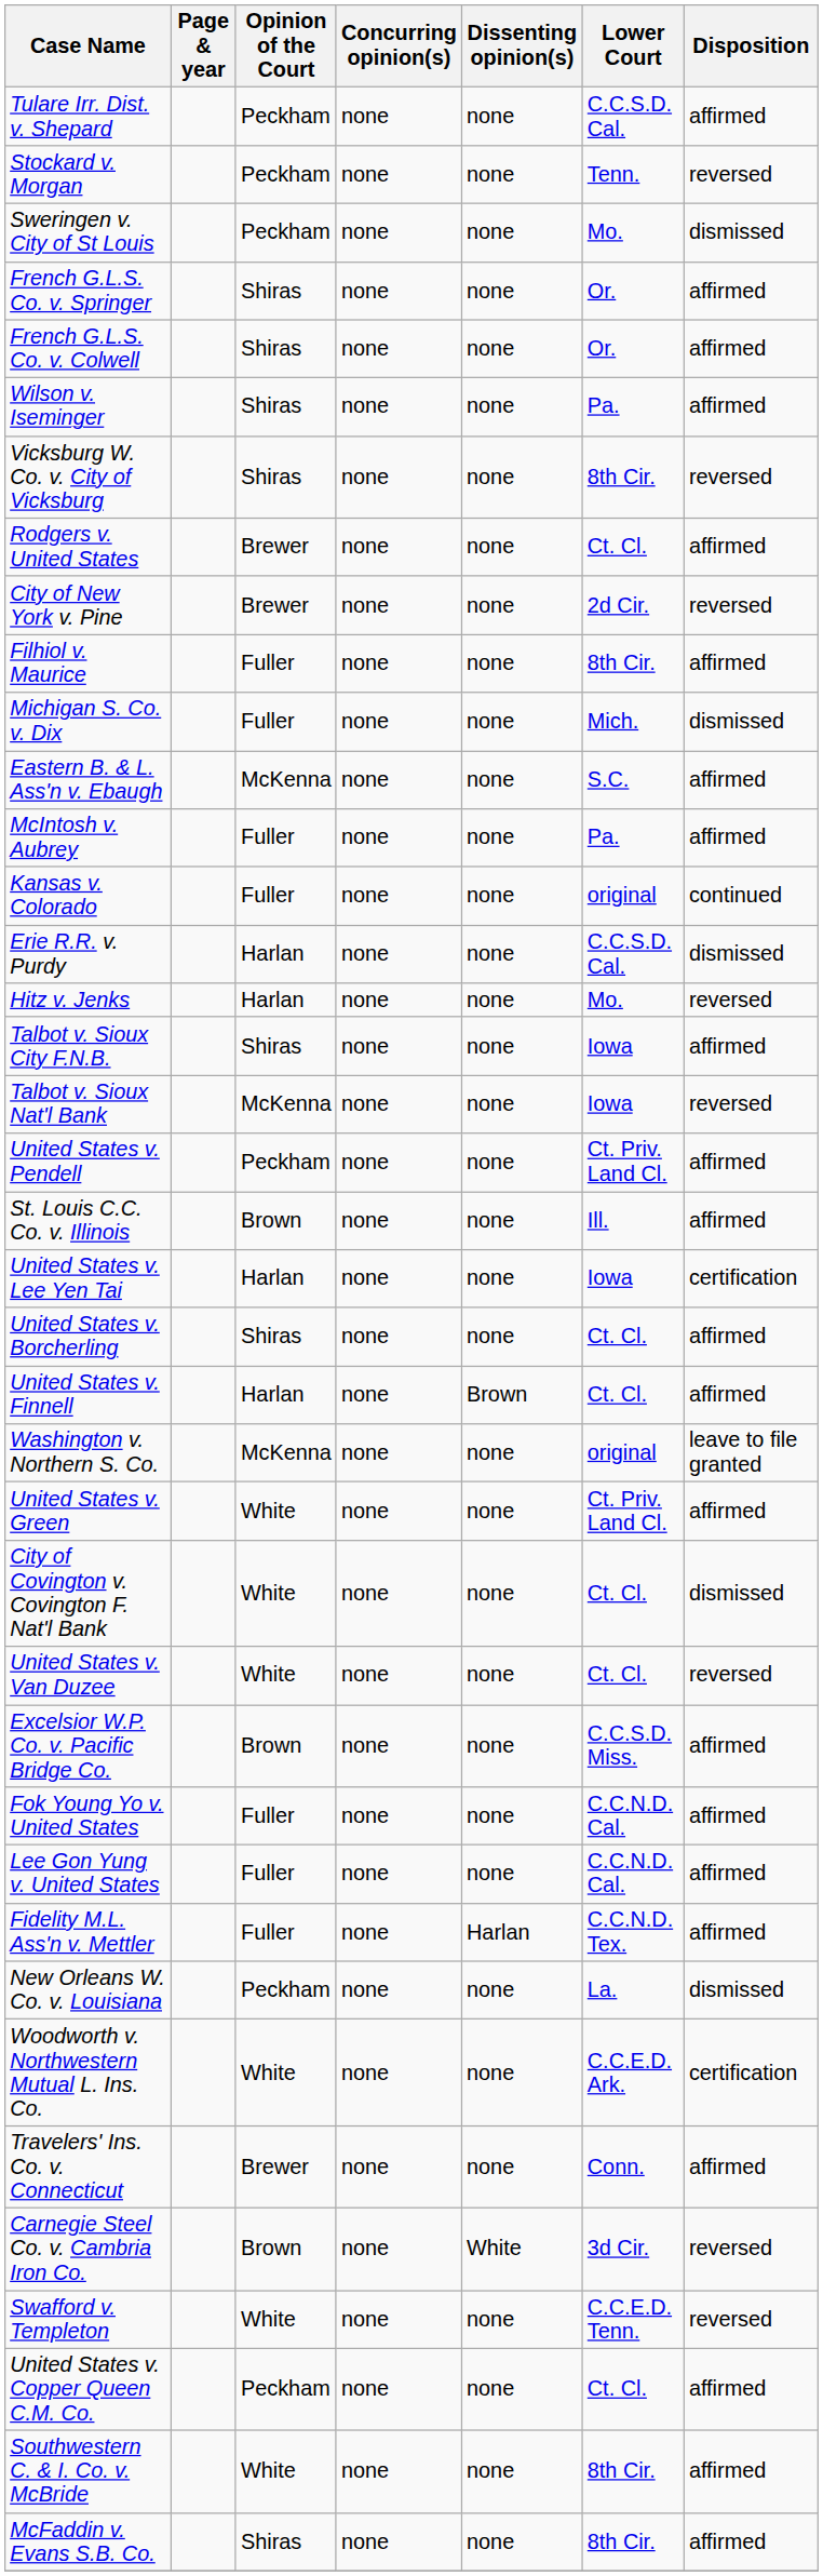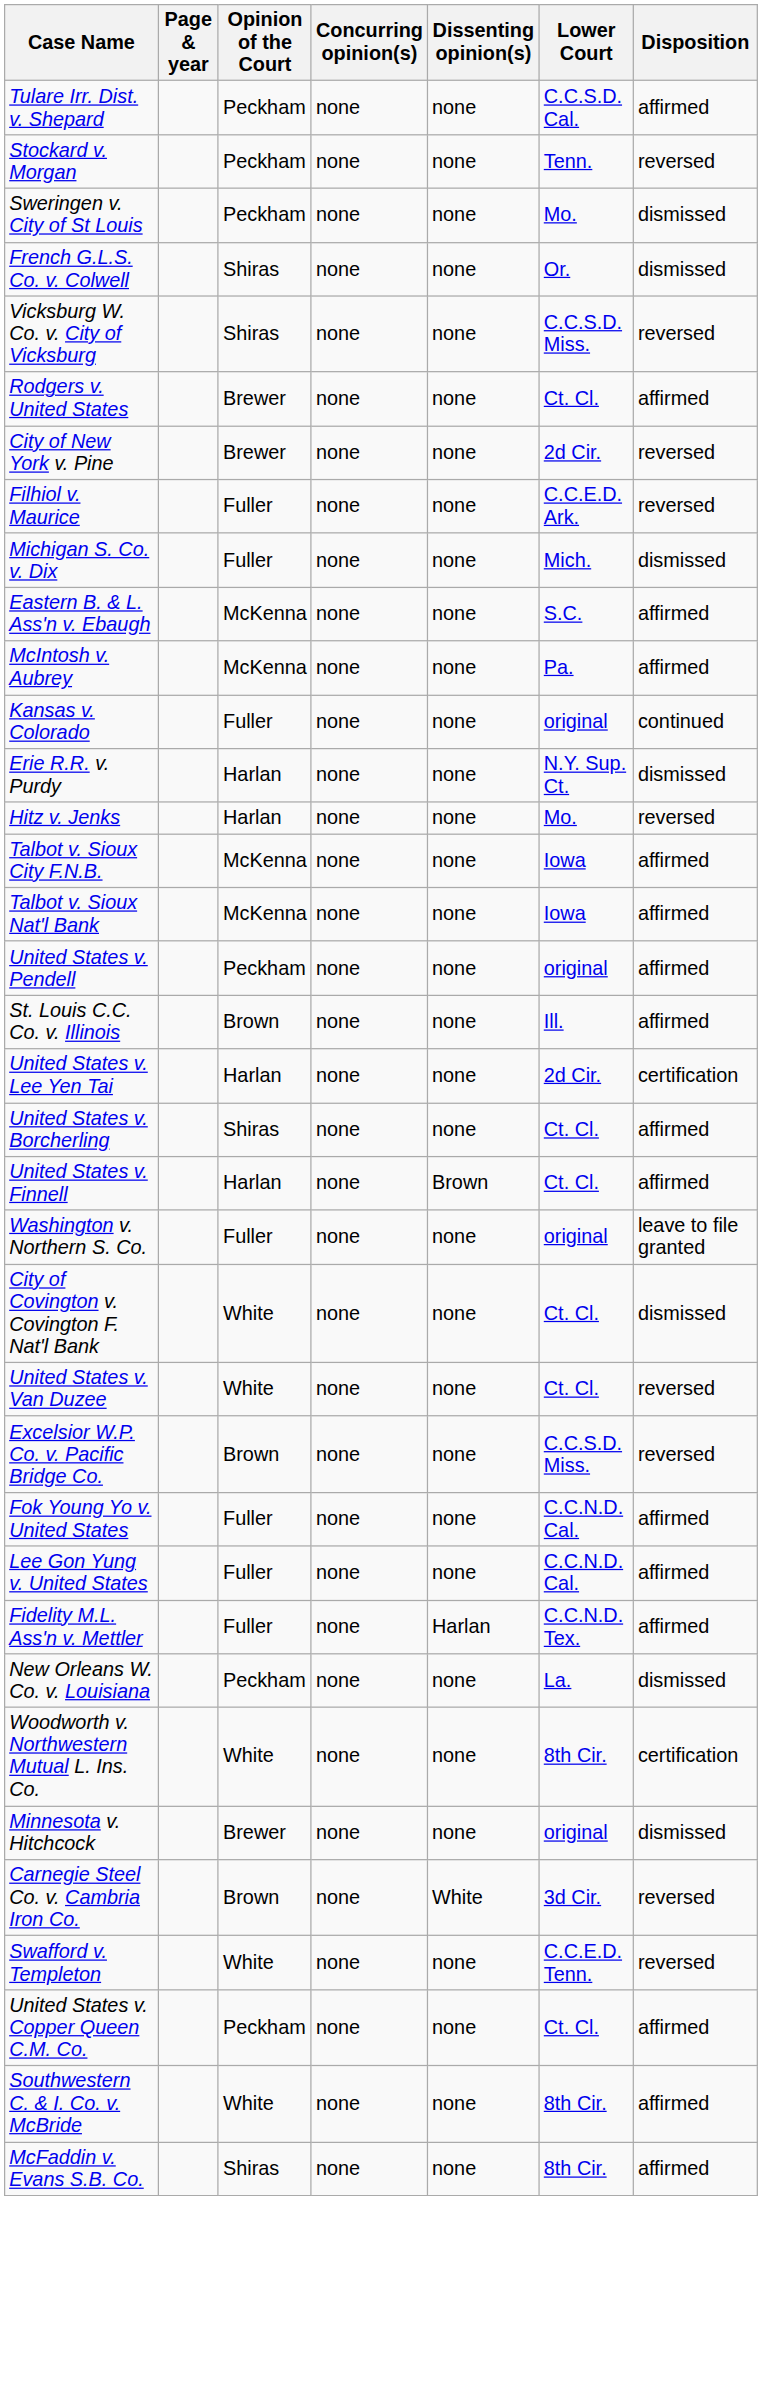- row: French G.L.S. Co. v. Springer | Shiras | none | none | Or. | affirmed
French G.L.S. Co. v. Colwell | Disposition: affirmed -> dismissed
- row: Wilson v. Iseminger | Shiras | none | none | Pa. | affirmed
Vicksburg W. Co. v. City of Vicksburg | Lower Court: 8th Cir. -> C.C.S.D. Miss.
Filhiol v. Maurice | Lower Court: 8th Cir. -> C.C.E.D. Ark.
Filhiol v. Maurice | Disposition: affirmed -> reversed
McIntosh v. Aubrey | Opinion of the Court: Fuller -> McKenna
Erie R.R. v. Purdy | Lower Court: C.C.S.D. Cal. -> N.Y. Sup. Ct.
Talbot v. Sioux City F.N.B. | Opinion of the Court: Shiras -> McKenna
Talbot v. Sioux Nat'l Bank | Disposition: reversed -> affirmed
United States v. Pendell | Lower Court: Ct. Priv. Land Cl. -> original
United States v. Lee Yen Tai | Lower Court: Iowa -> 2d Cir.
Washington v. Northern S. Co. | Opinion of the Court: McKenna -> Fuller
- row: United States v. Green | White | none | none | Ct. Priv. Land Cl. | affirmed
Excelsior W.P. Co. v. Pacific Bridge Co. | Disposition: affirmed -> reversed
Woodworth v. Northwestern Mutual L. Ins. Co. | Lower Court: C.C.E.D. Ark. -> 8th Cir.
- row: Travelers' Ins. Co. v. Connecticut | Brewer | none | none | Conn. | affirmed
+ row: Minnesota v. Hitchcock | Brewer | none | none | original | dismissed
